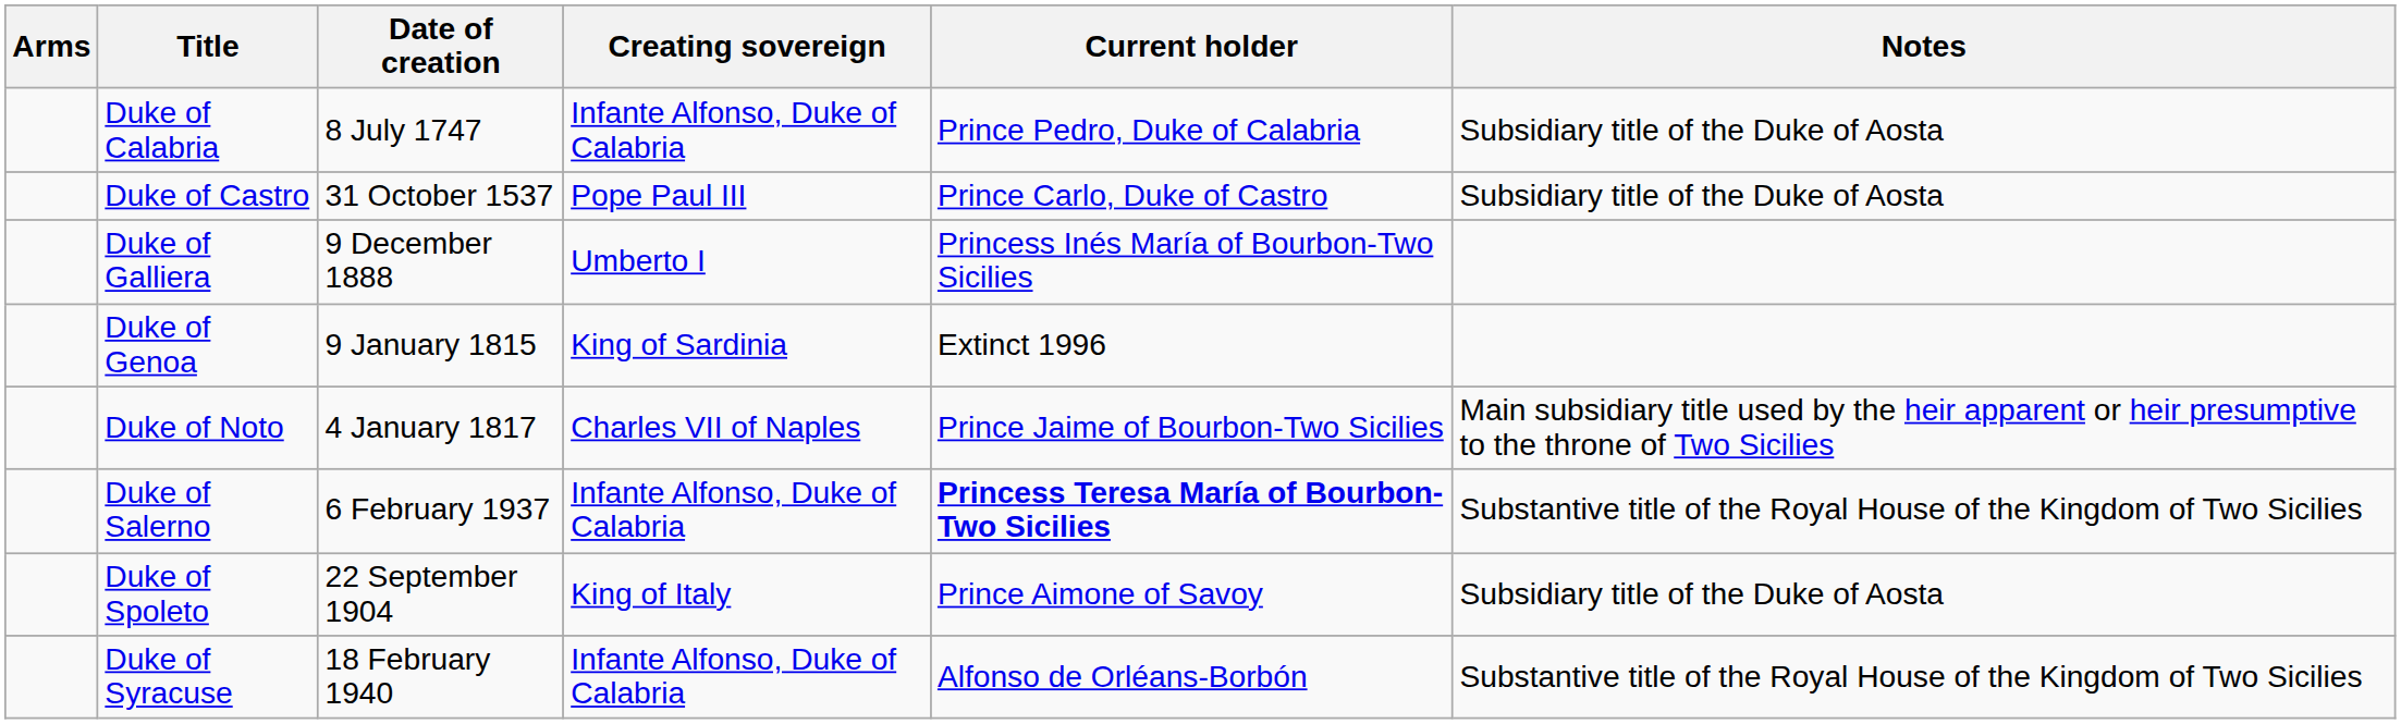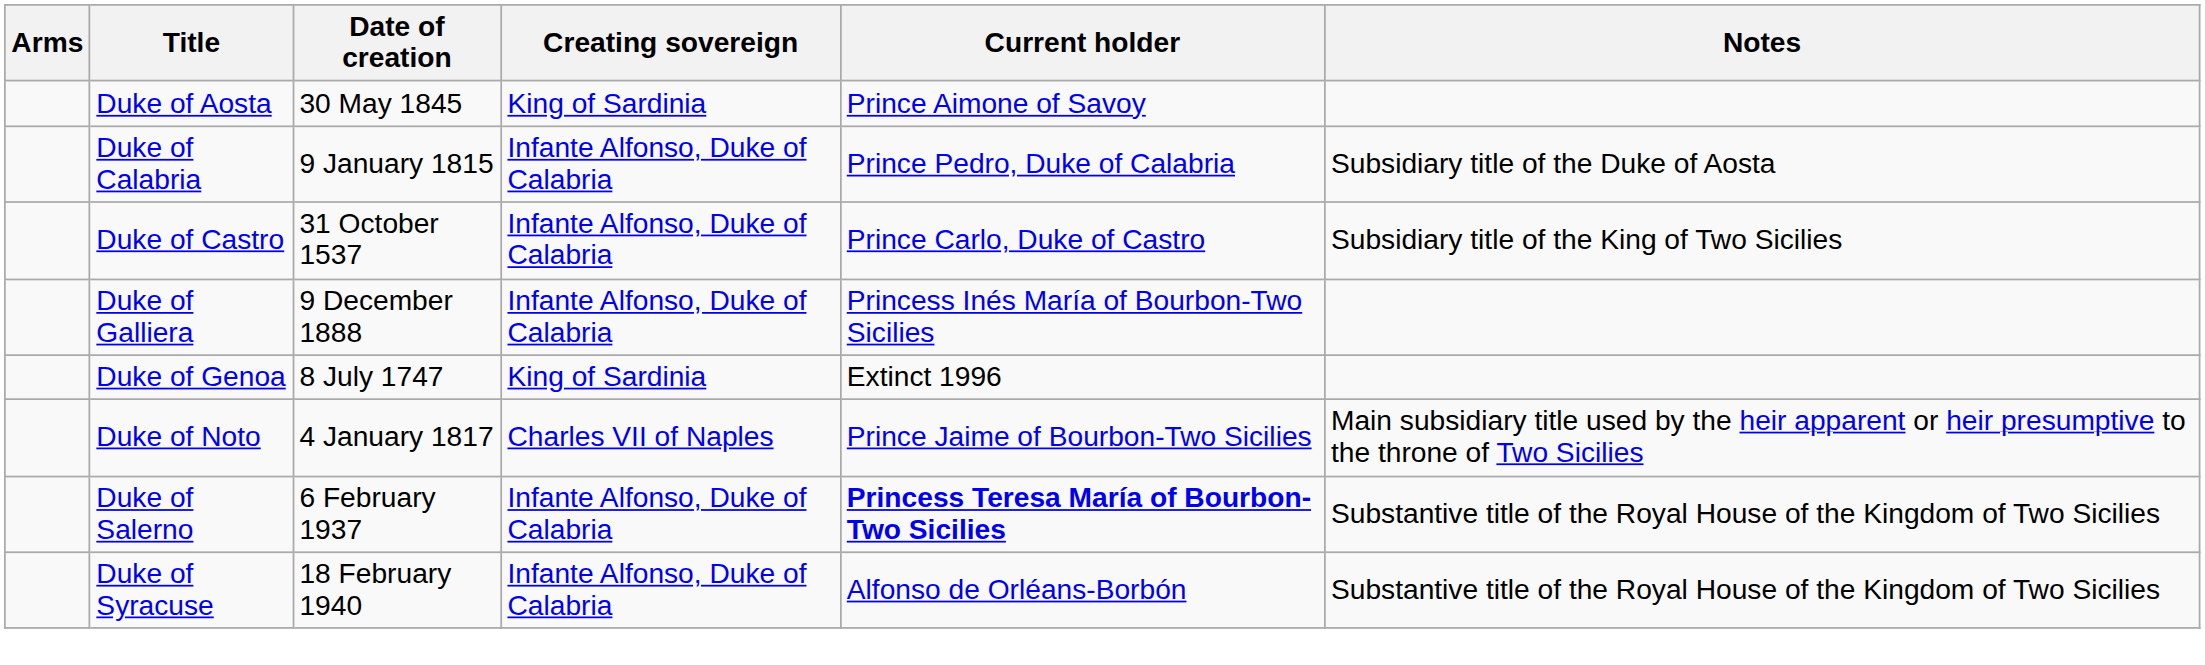+ row: Duke of Aosta | 30 May 1845 | King of Sardinia | Prince Aimone of Savoy
Duke of Calabria | Date of creation: 8 July 1747 -> 9 January 1815
Duke of Castro | Creating sovereign: Pope Paul III -> Infante Alfonso, Duke of Calabria
Duke of Castro | Notes: Subsidiary title of the Duke of Aosta -> Subsidiary title of the King of Two Sicilies
Duke of Galliera | Creating sovereign: Umberto I -> Infante Alfonso, Duke of Calabria
Duke of Genoa | Date of creation: 9 January 1815 -> 8 July 1747
- row: Duke of Spoleto | 22 September 1904 | King of Italy | Prince Aimone of Savoy | Subsidiary title of the Duke of Aosta
